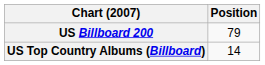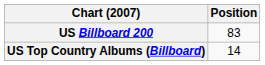US Billboard 200 | Position: 79 -> 83
